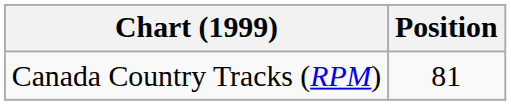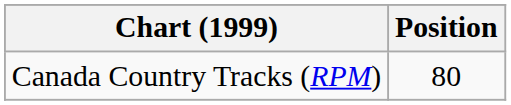Canada Country Tracks (RPM) | Position: 81 -> 80
